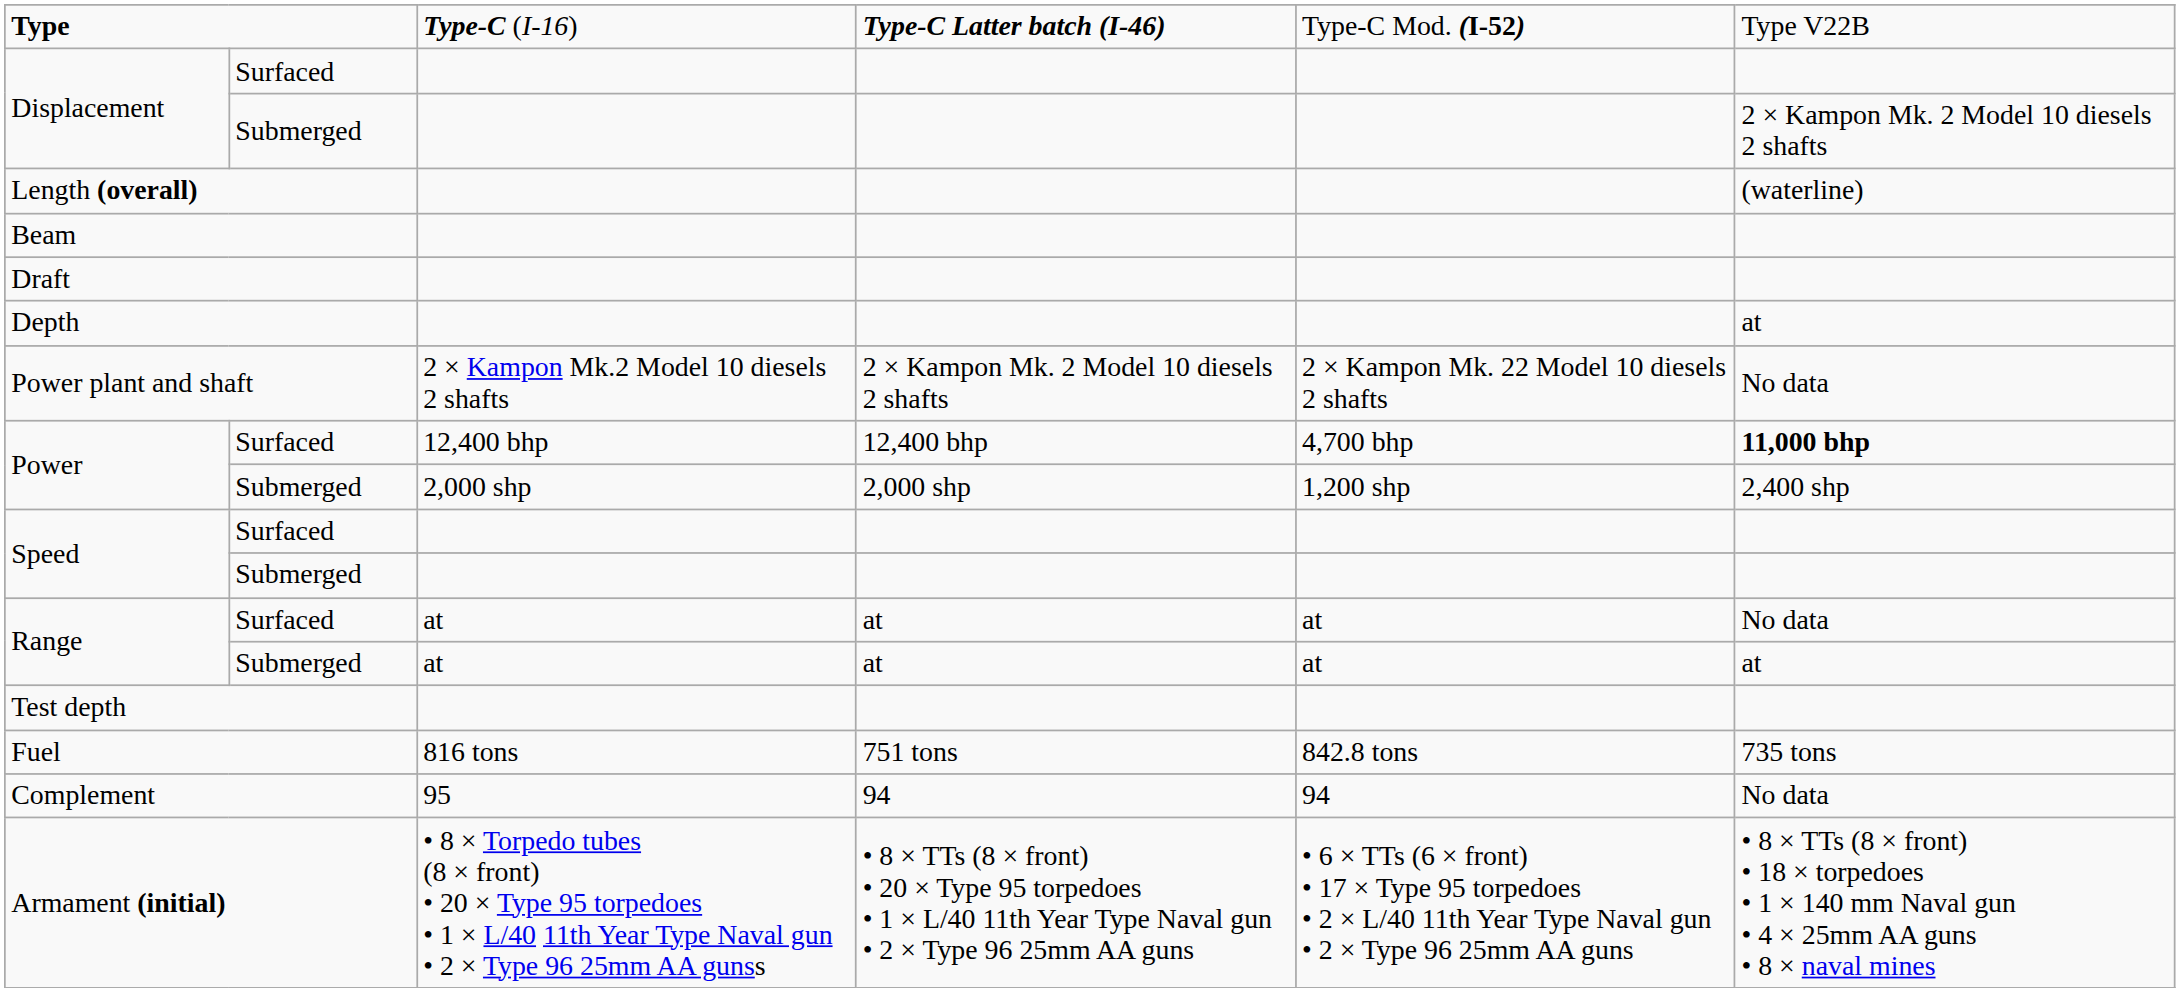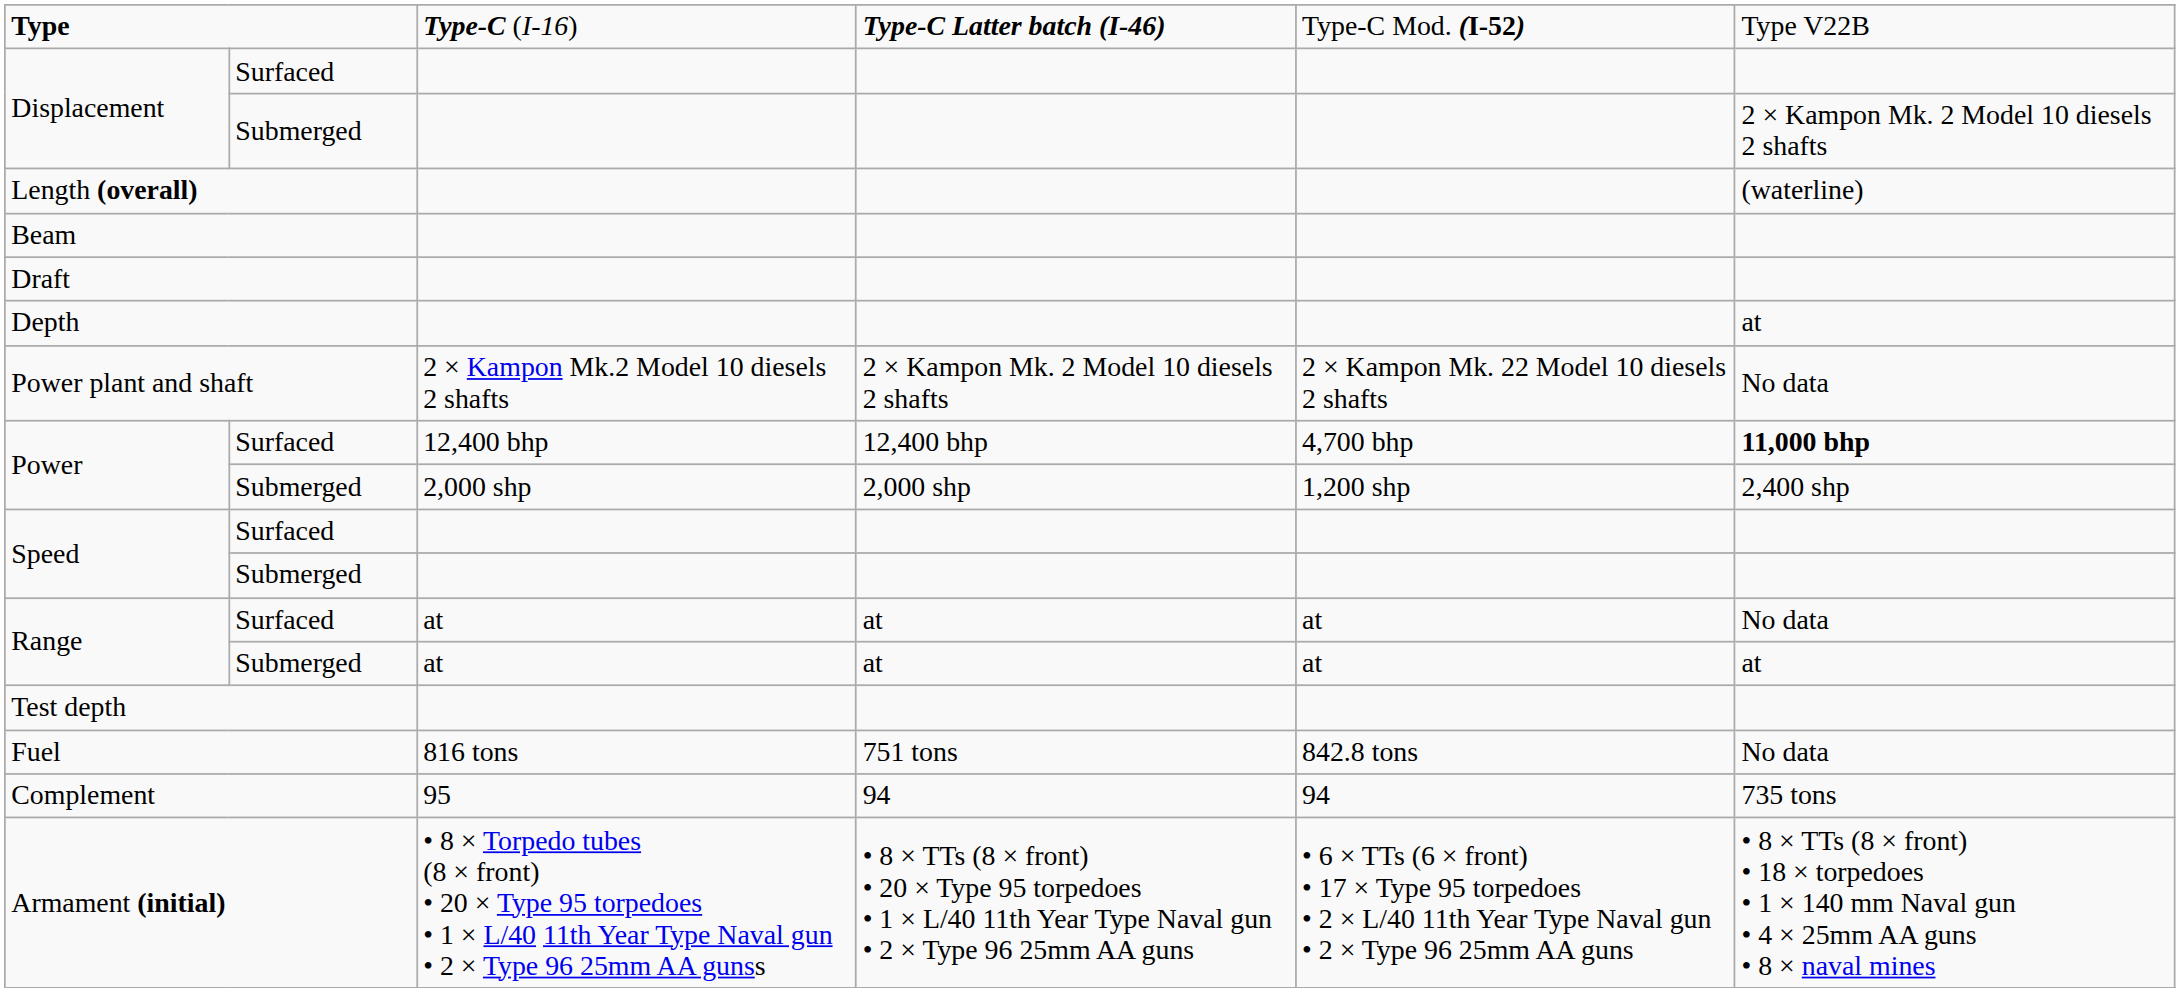Fuel | column 6: 735 tons -> No data
Complement | column 6: No data -> 735 tons
